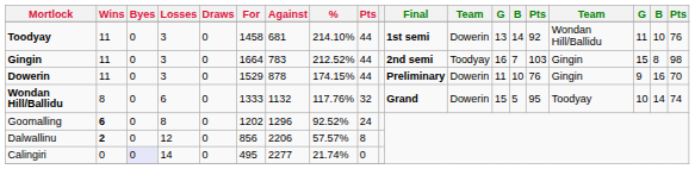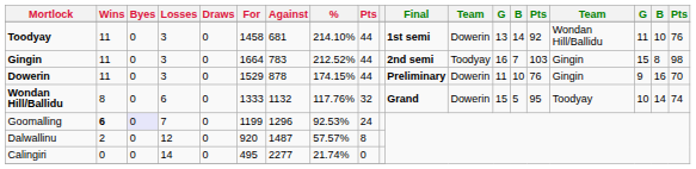Goomalling | Byes: no background -> lavender background
Goomalling | Losses: 8 -> 7
Goomalling | For: 1202 -> 1199
Goomalling | %: 92.52% -> 92.53%
Dalwallinu | Wins: bold -> normal
Dalwallinu | For: 856 -> 920
Dalwallinu | Against: 2206 -> 1487
Calingiri | Byes: lavender background -> no background
